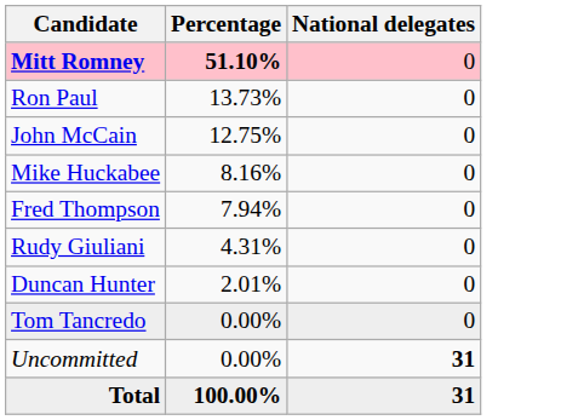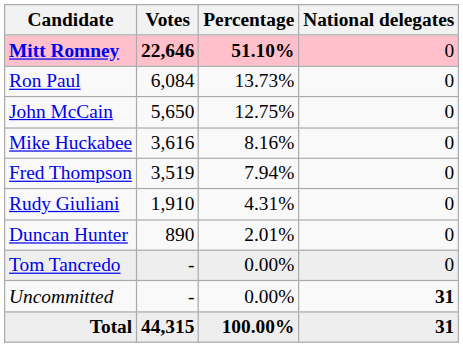+ column: Votes | 22,646 | 6,084 | 5,650 | 3,616 | 3,519 | 1,910 | 890 | - | - | 44,315
